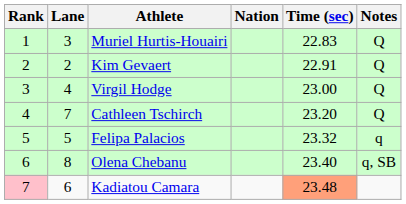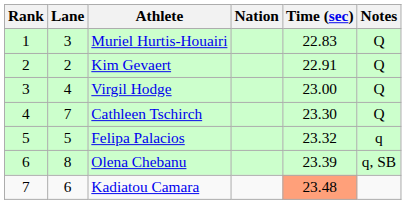Cathleen Tschirch | Time (sec): 23.20 -> 23.30
Olena Chebanu | Time (sec): 23.40 -> 23.39
Kadiatou Camara | Rank: pink background -> no background
